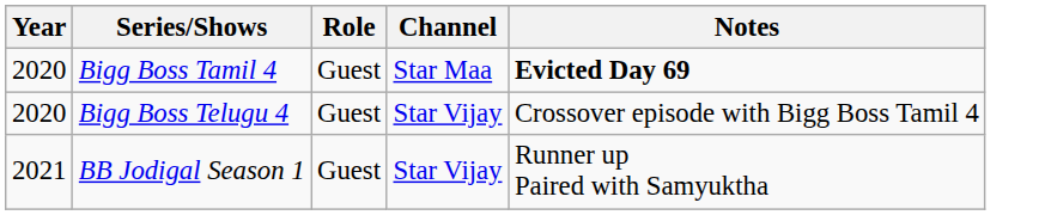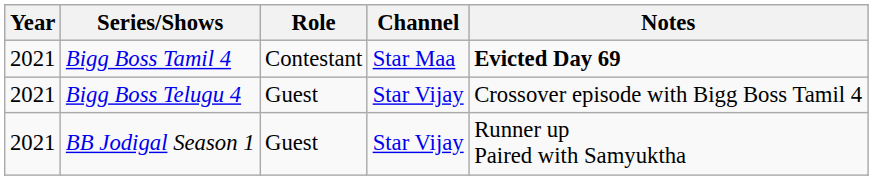Bigg Boss Tamil 4 | Year: 2020 -> 2021
Bigg Boss Tamil 4 | Role: Guest -> Contestant
Bigg Boss Telugu 4 | Year: 2020 -> 2021
